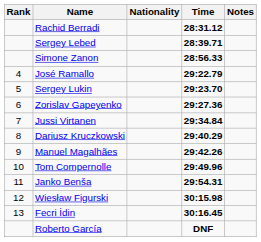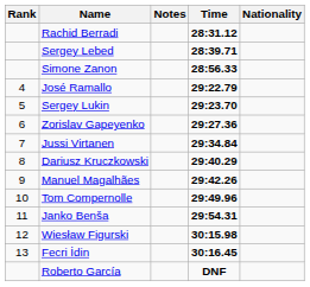columns swapped: Nationality <-> Notes
